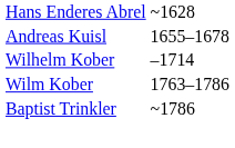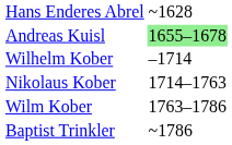Andreas Kuisl | column 2: no background -> lightgreen background
+ row: Nikolaus Kober | 1714–1763
